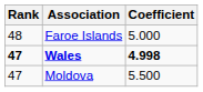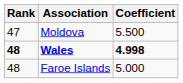rows swapped: Moldova <-> Faroe Islands
Wales | Rank: 47 -> 48
